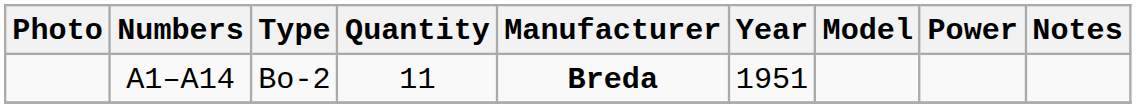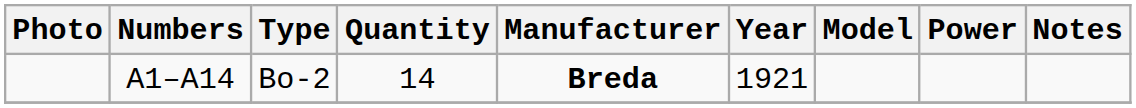A1–A14 | Quantity: 11 -> 14
A1–A14 | Year: 1951 -> 1921
